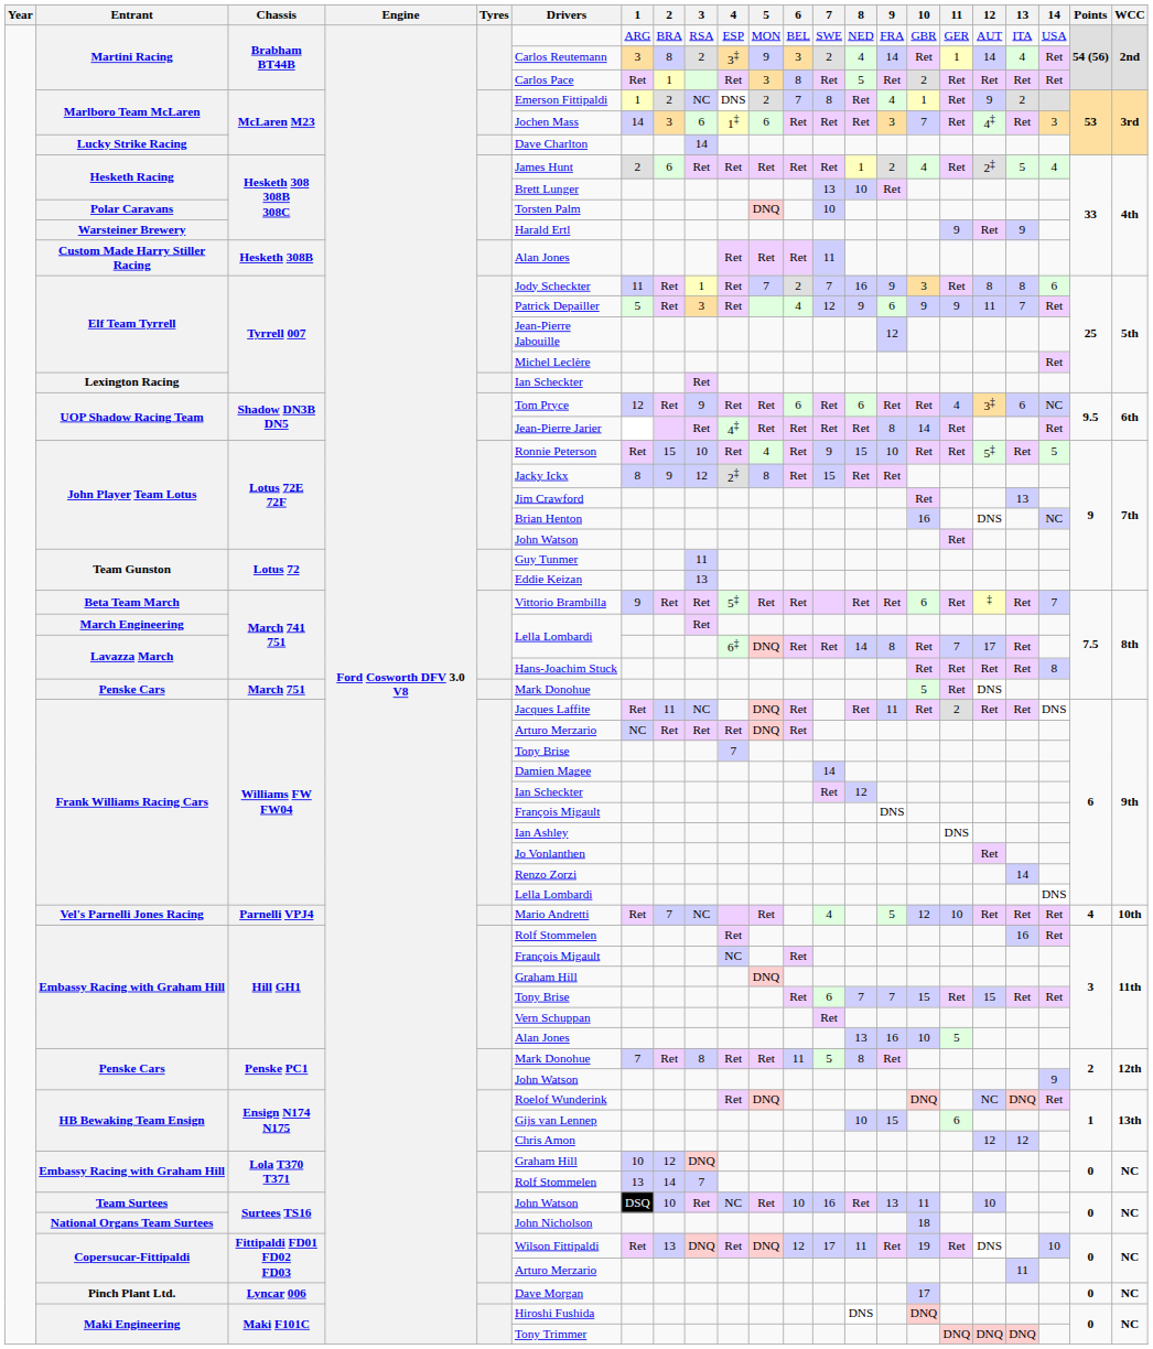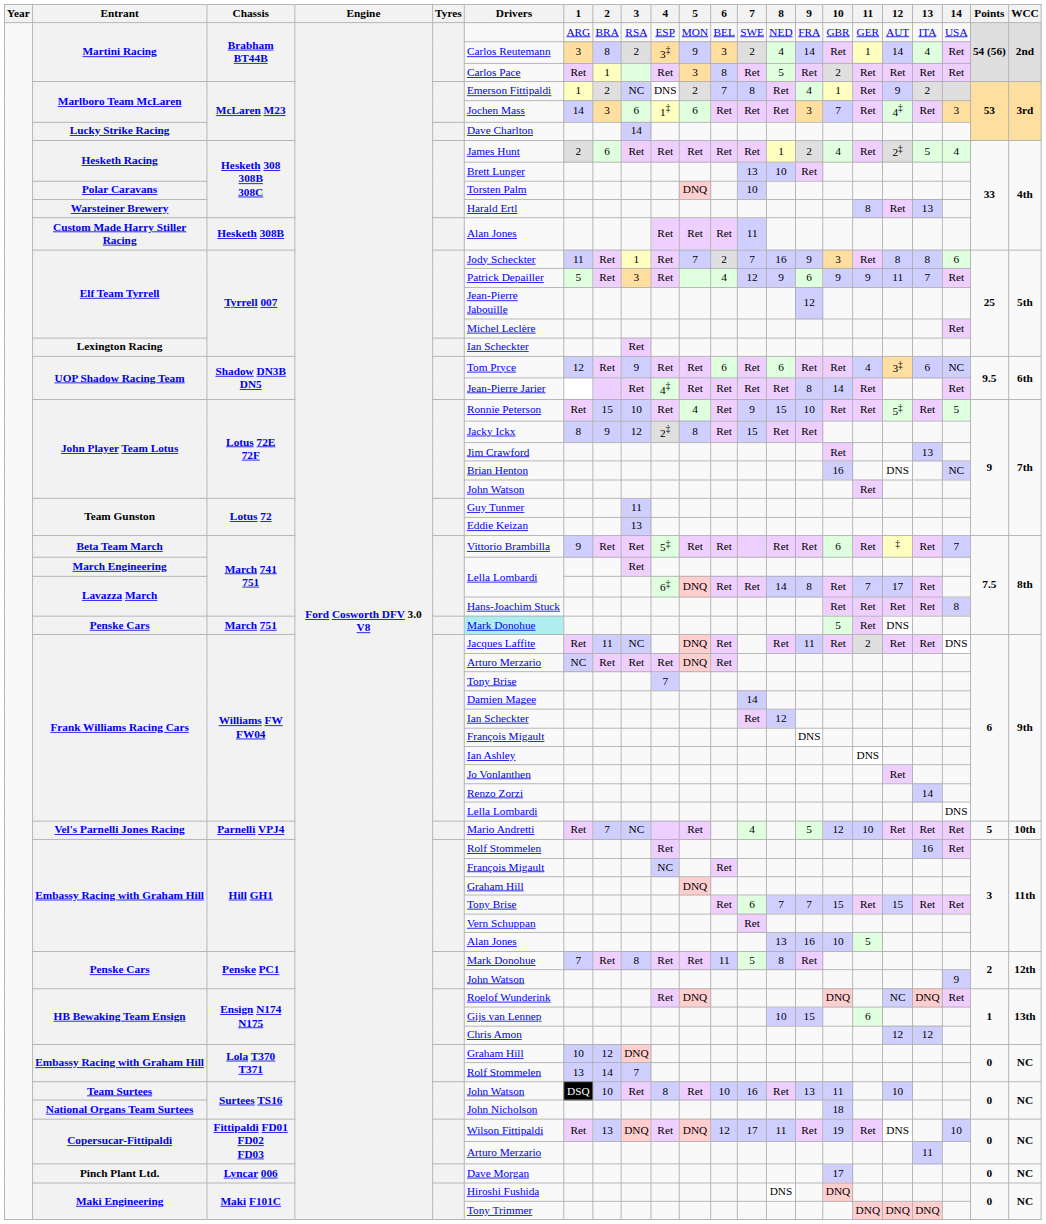Warsteiner Brewery | 11: 9 -> 8
Warsteiner Brewery | 13: 9 -> 13
Penske Cars / March 751 | Drivers: no background -> paleturquoise background
Vel's Parnelli Jones Racing | Points: 4 -> 5
Team Surtees | 4: NC -> 8
